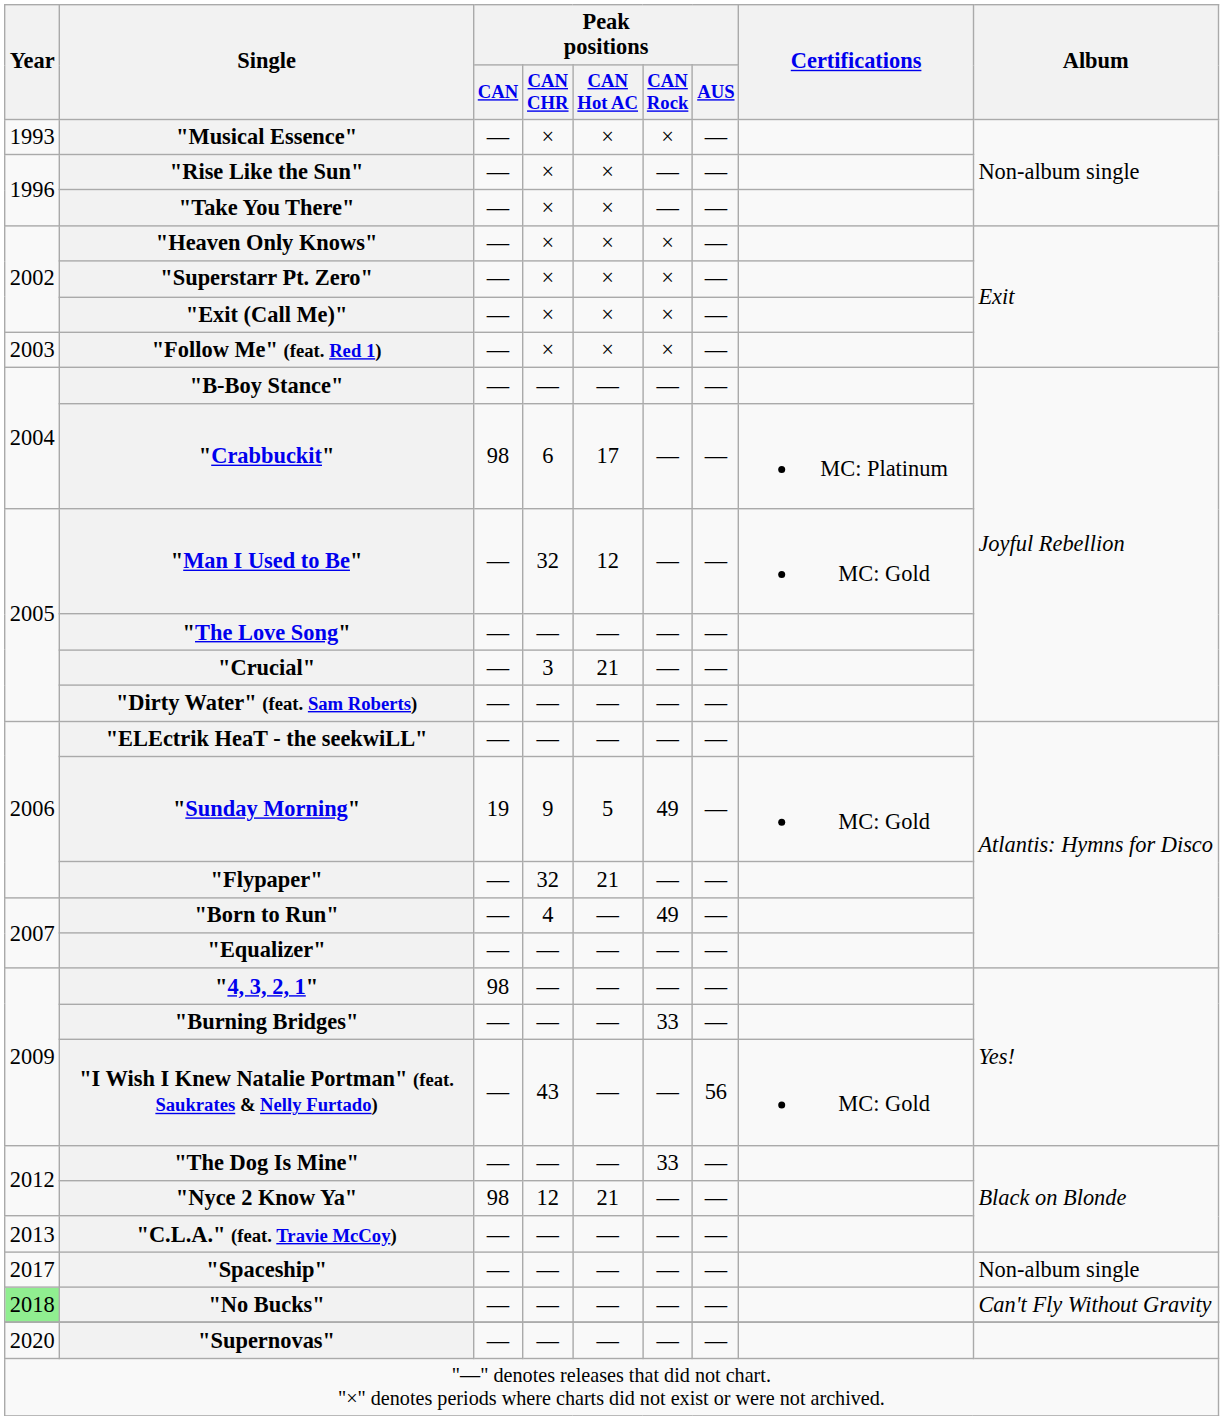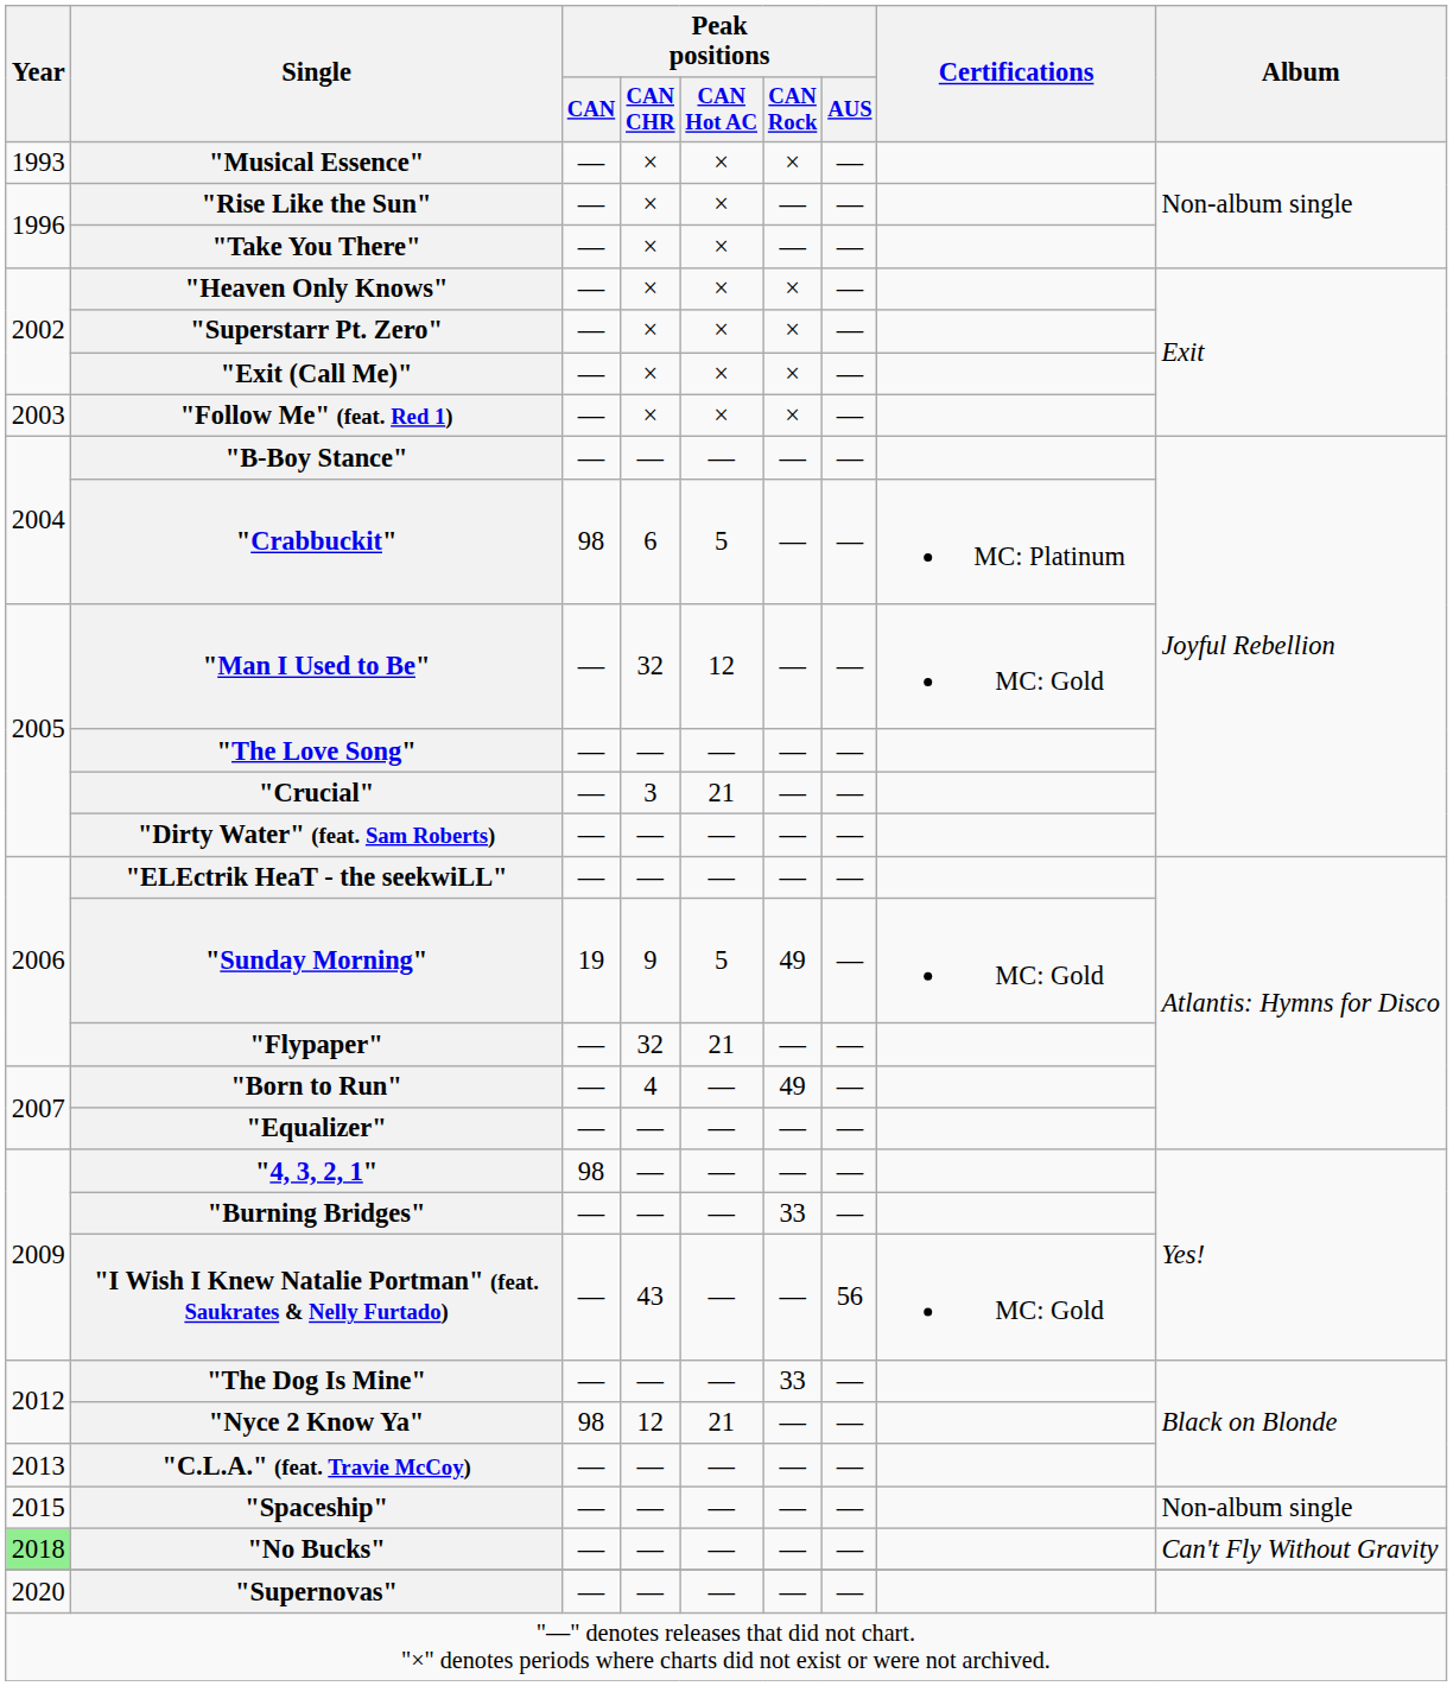"Crabbuckit" | Peak positions / CAN Hot AC: 17 -> 5
"Spaceship" | Year: 2017 -> 2015
